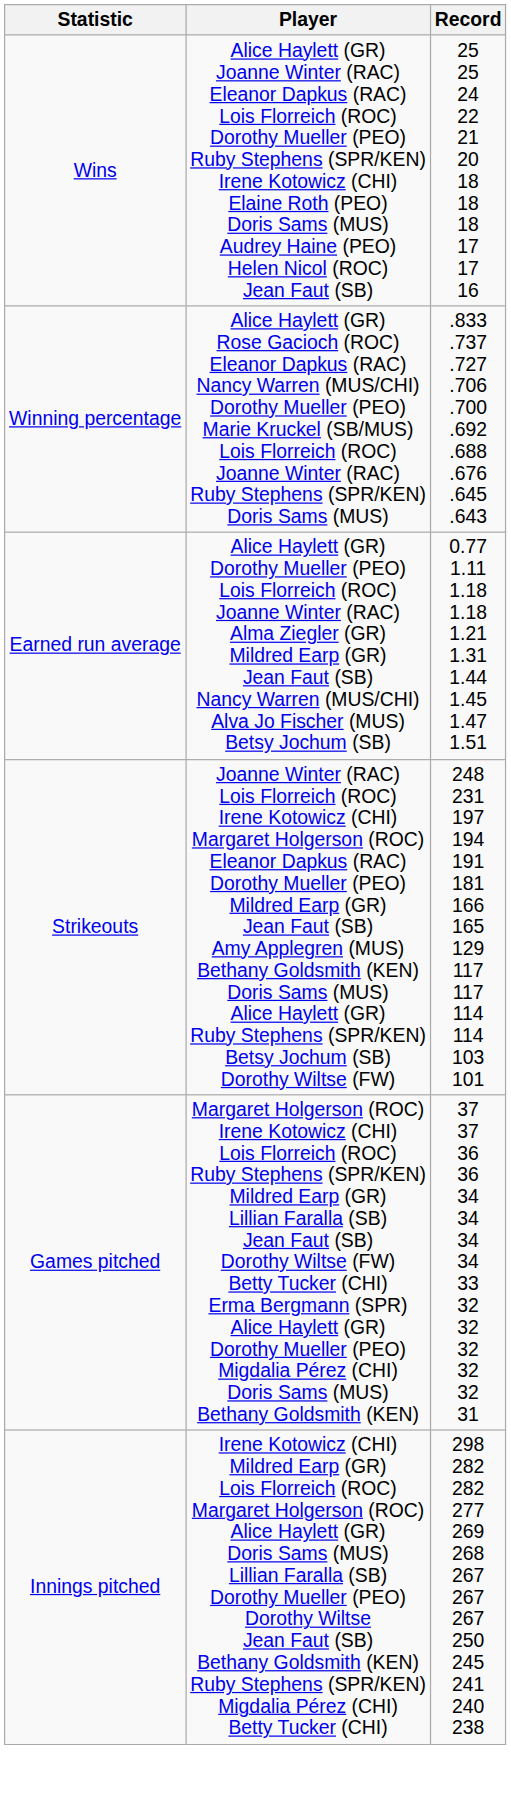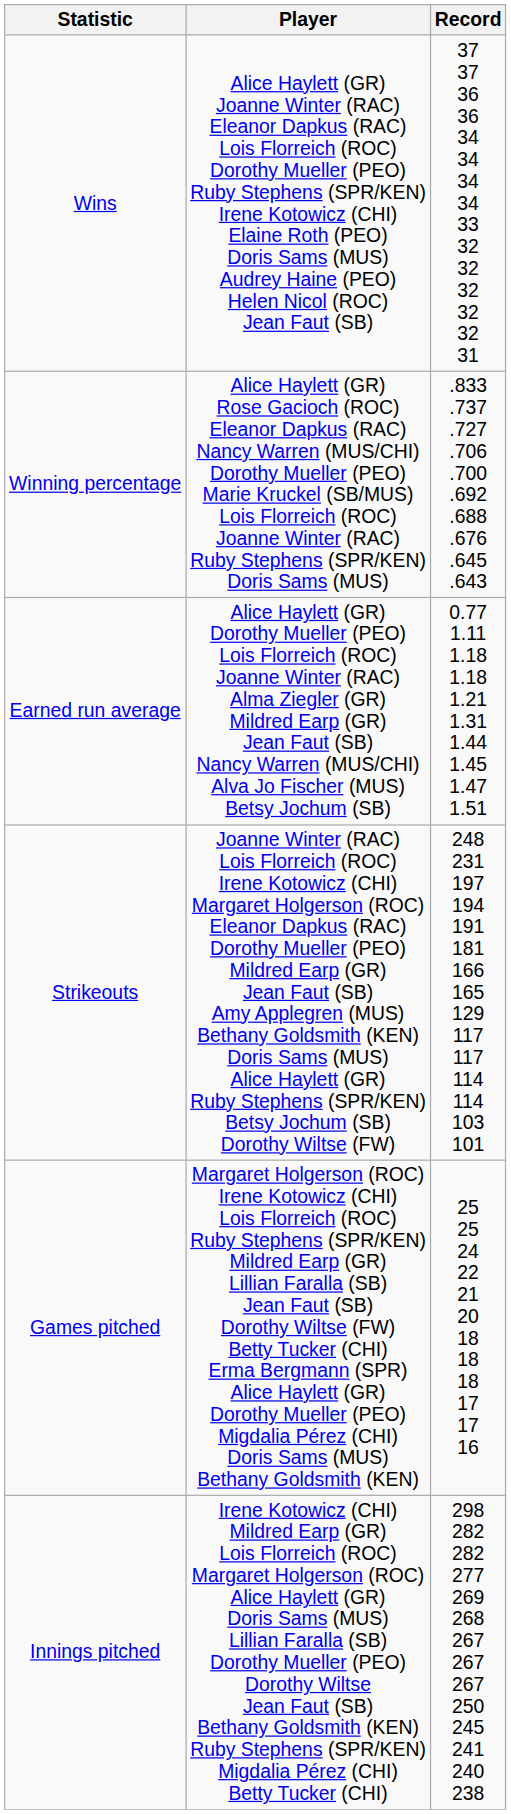Wins | Record: 25 25 24 22 21 20 18 18 18 17 17 16 -> 37 37 36 36 34 34 34 34 33 32 32 32 32 32 31
Games pitched | Record: 37 37 36 36 34 34 34 34 33 32 32 32 32 32 31 -> 25 25 24 22 21 20 18 18 18 17 17 16
